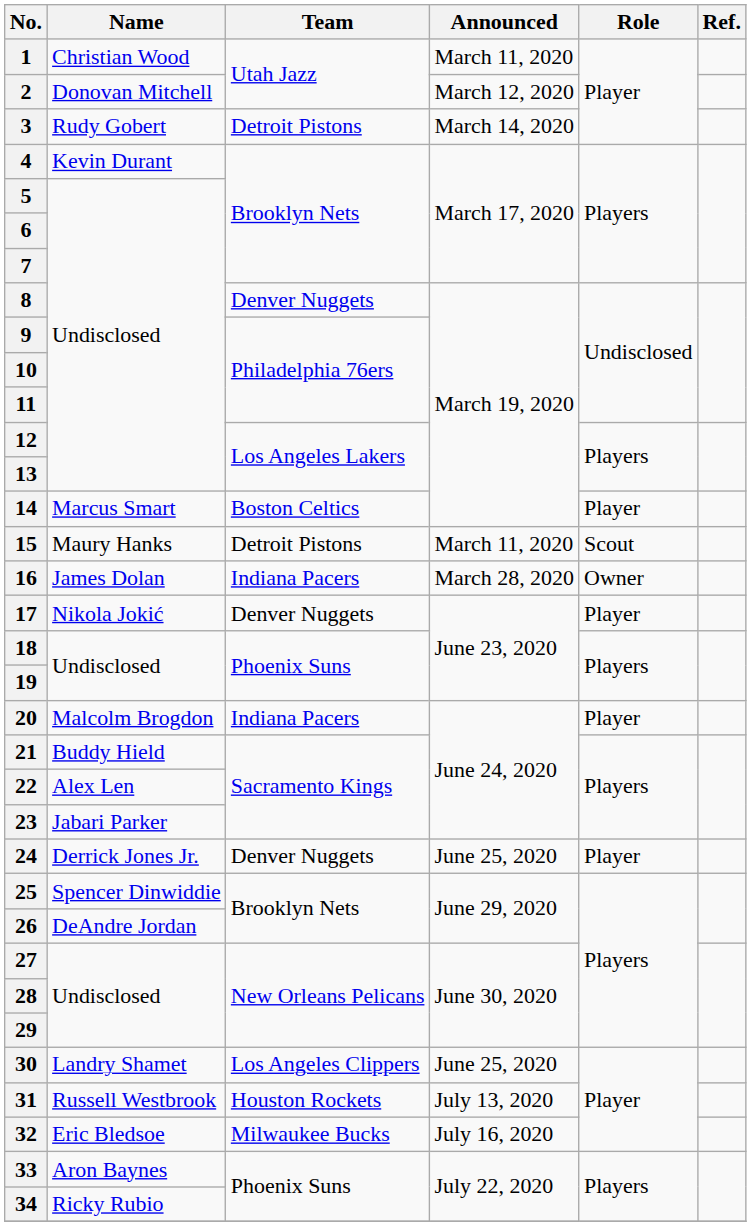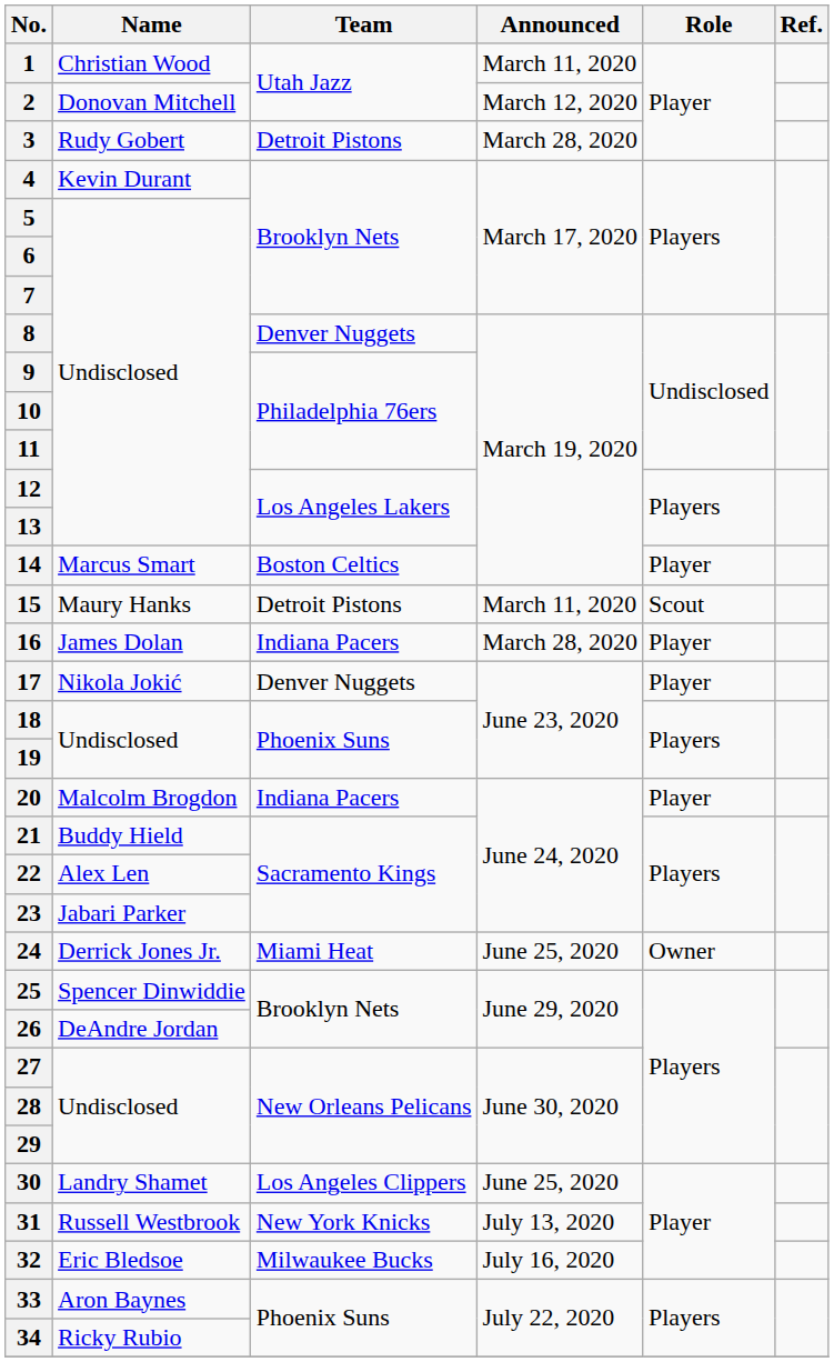3 | Announced: March 14, 2020 -> March 28, 2020
16 | Role: Owner -> Player
24 | Team: Denver Nuggets -> Miami Heat
24 | Role: Player -> Owner
31 | Team: Houston Rockets -> New York Knicks
